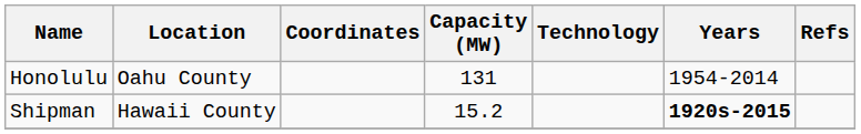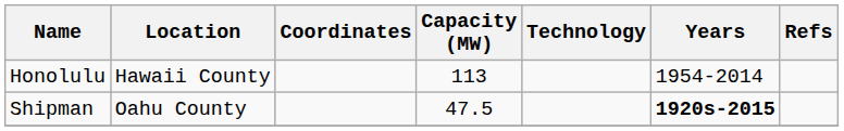Honolulu | Location: Oahu County -> Hawaii County
Honolulu | Capacity (MW): 131 -> 113
Shipman | Location: Hawaii County -> Oahu County
Shipman | Capacity (MW): 15.2 -> 47.5
